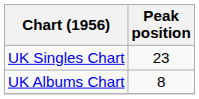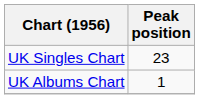UK Albums Chart | Peak position: 8 -> 1
